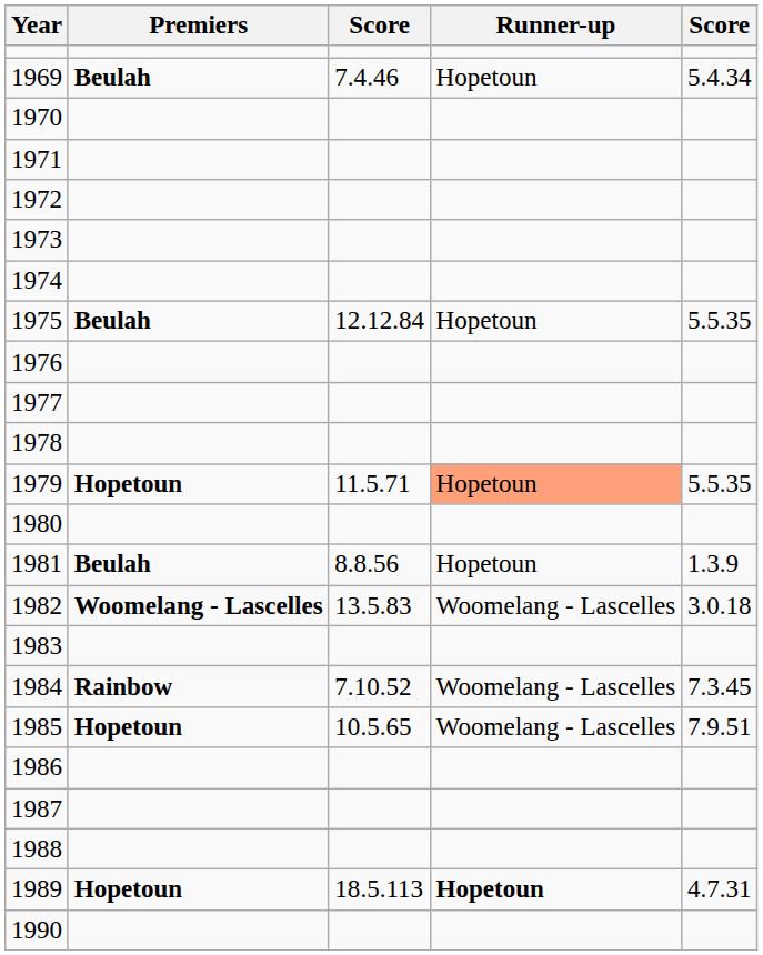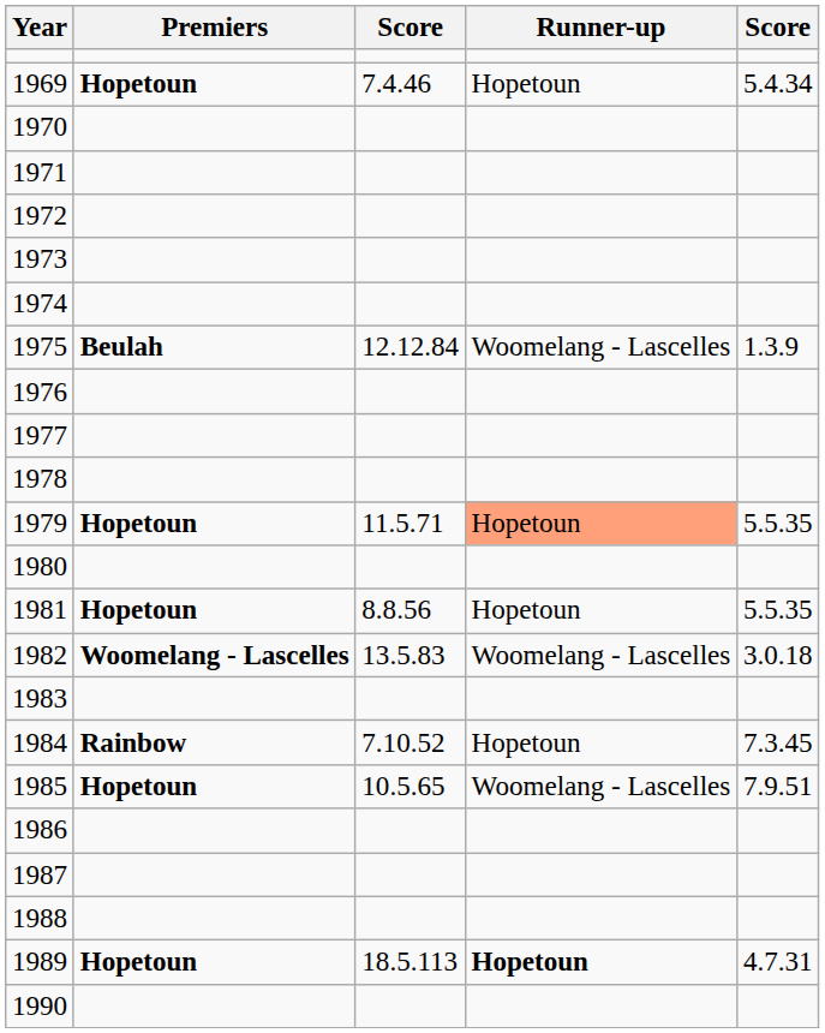1969 | Premiers: Beulah -> Hopetoun
1975 | Runner-up: Hopetoun -> Woomelang - Lascelles
1975 | column 5: 5.5.35 -> 1.3.9
1981 | Premiers: Beulah -> Hopetoun
1981 | column 5: 1.3.9 -> 5.5.35
1984 | Runner-up: Woomelang - Lascelles -> Hopetoun
